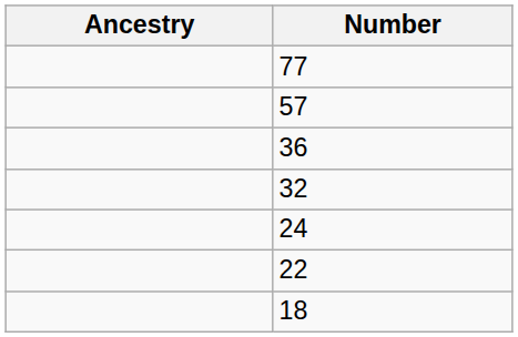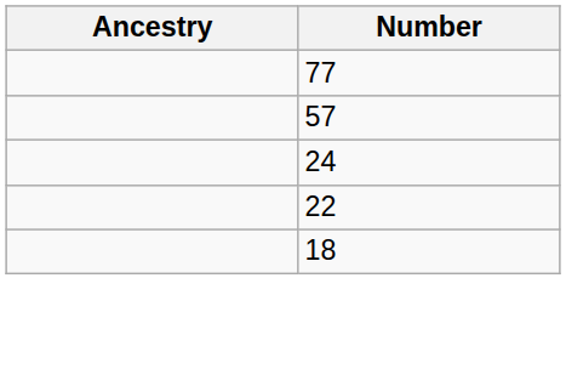- row: 36
- row: 32
